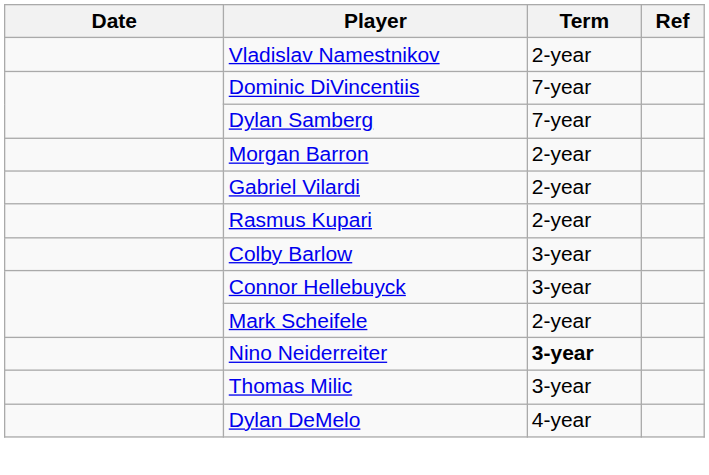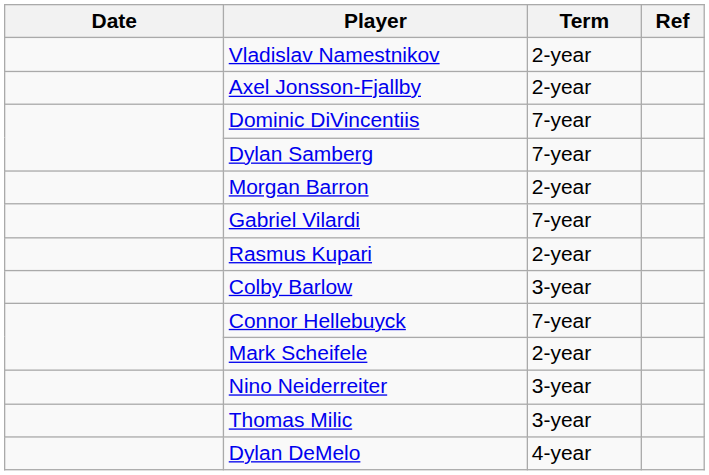+ row: Axel Jonsson-Fjallby | 2-year
Gabriel Vilardi | Term: 2-year -> 7-year
Connor Hellebuyck | Term: 3-year -> 7-year
Nino Neiderreiter | Term: bold -> normal
